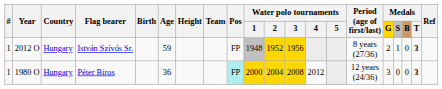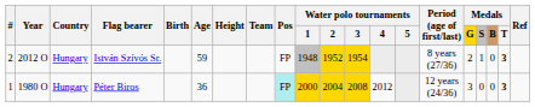István Szívós Sr. | #: 1 -> 2
István Szívós Sr. | Water polo tournaments / 3: 1956 -> 1954
